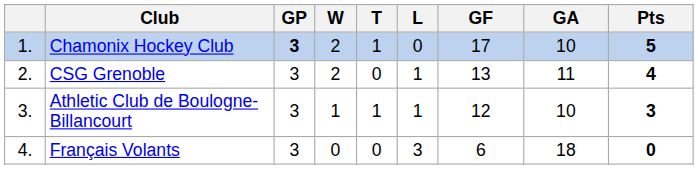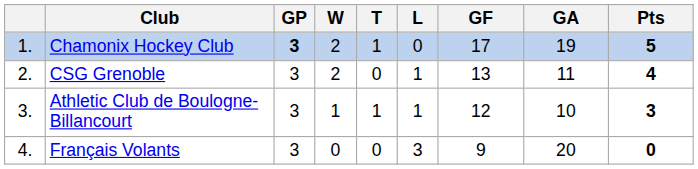Chamonix Hockey Club | GA: 10 -> 19
Français Volants | GF: 6 -> 9
Français Volants | GA: 18 -> 20
